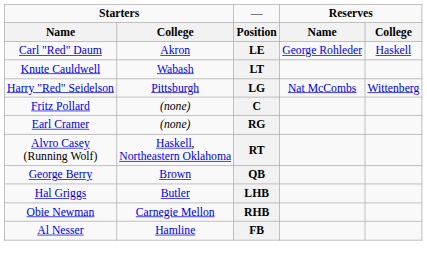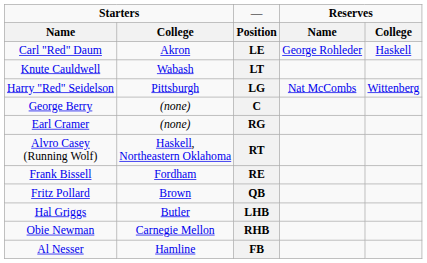C | column 1: Fritz Pollard -> George Berry
+ row: Frank Bissell | Fordham | RE
QB | column 1: George Berry -> Fritz Pollard
